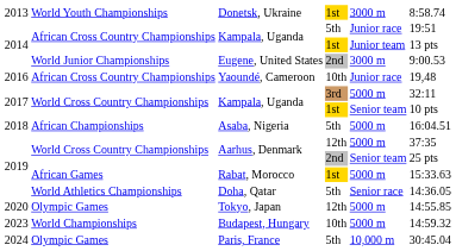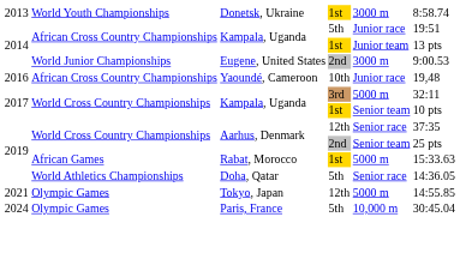- row: 2018 | African Championships | Asaba, Nigeria | 5th | 5000 m | 16:04.51
Aarhus, Denmark / 12th | column 5: 5000 m -> Senior race
Tokyo, Japan | column 1: 2020 -> 2021
- row: 2023 | World Championships | Budapest, Hungary | 10th | 5000 m | 14:59.32
